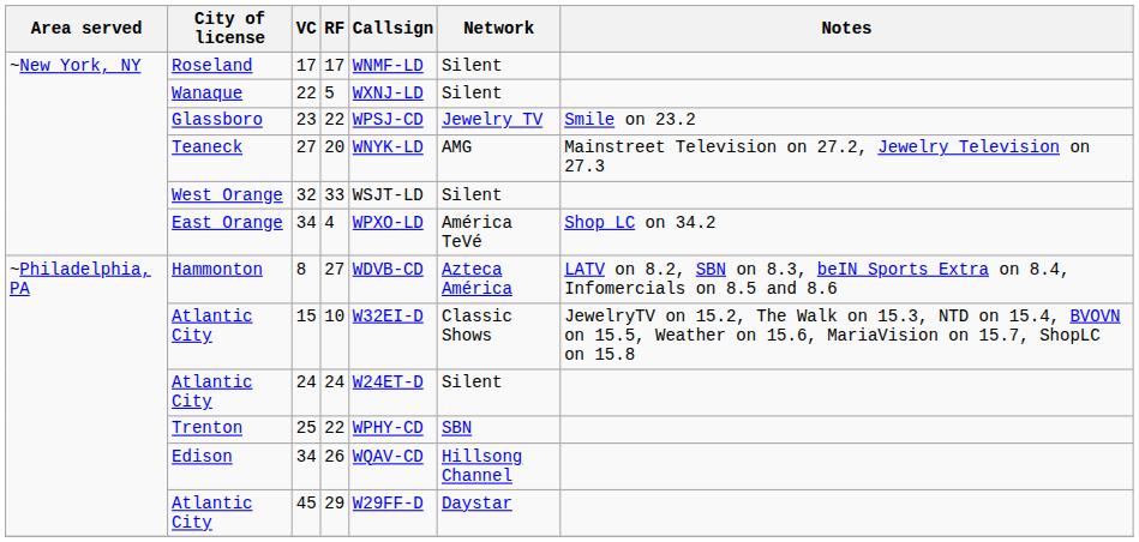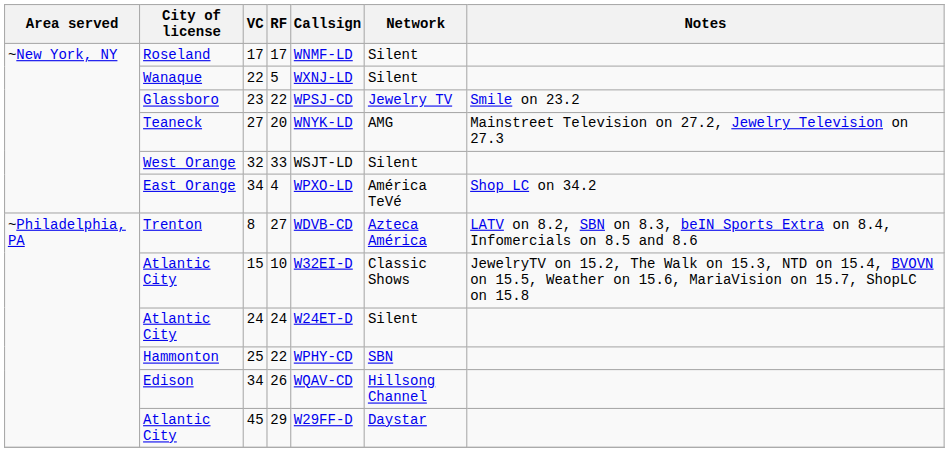8 | City of license: Hammonton -> Trenton
25 | City of license: Trenton -> Hammonton
